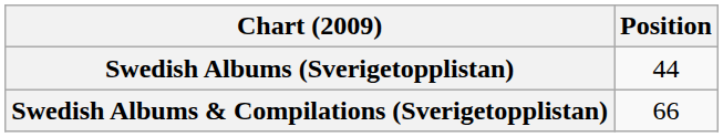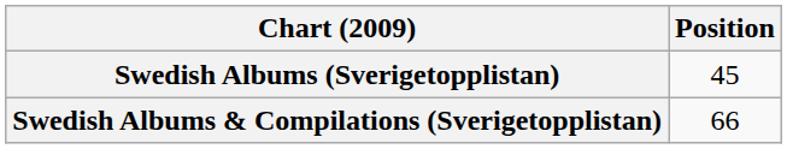Swedish Albums (Sverigetopplistan) | Position: 44 -> 45
